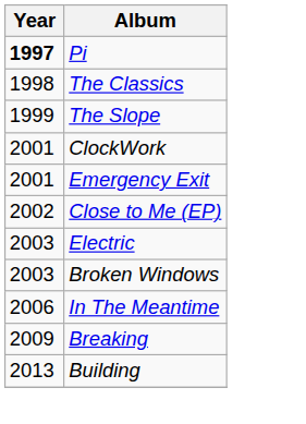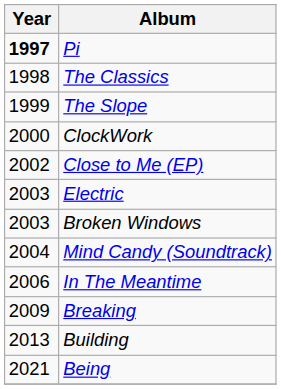ClockWork | Year: 2001 -> 2000
- row: 2001 | Emergency Exit
+ row: 2004 | Mind Candy (Soundtrack)
+ row: 2021 | Being
